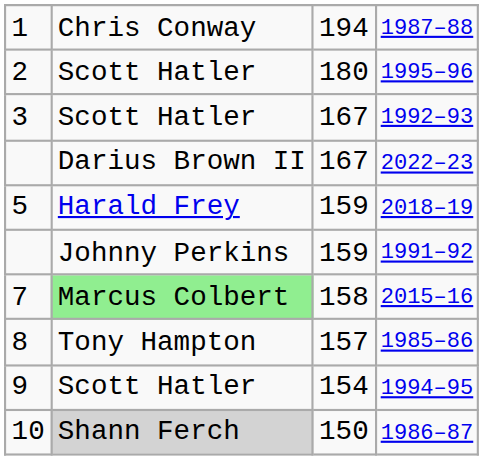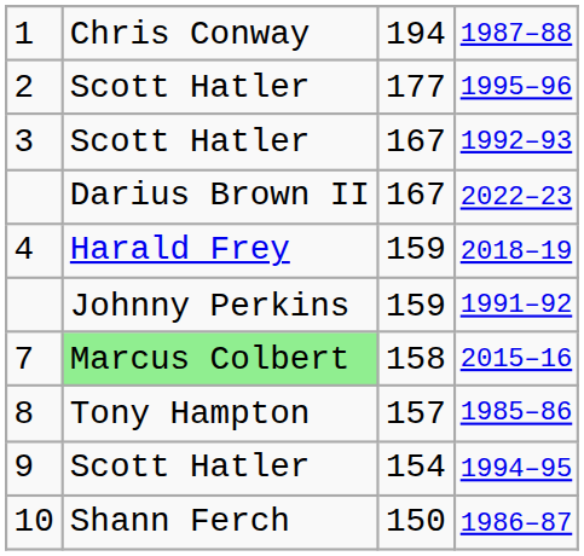1995–96 | column 3: 180 -> 177
2018–19 | column 1: 5 -> 4
1986–87 | column 2: lightgrey background -> no background
